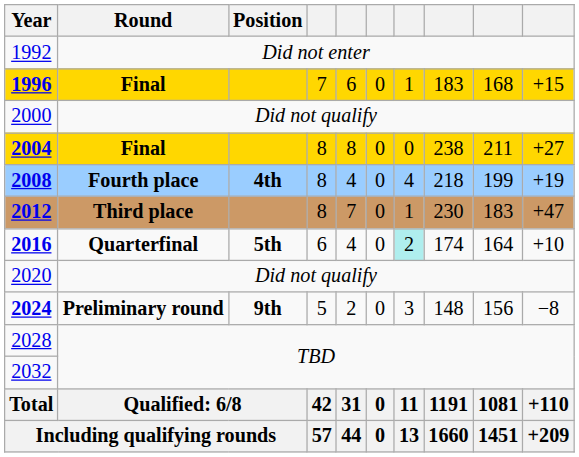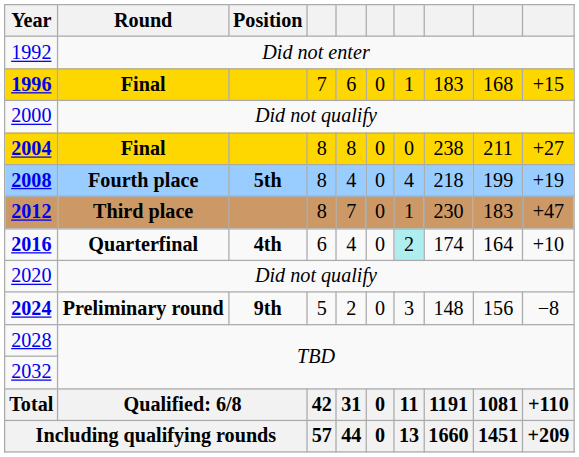2008 | Position: 4th -> 5th
2016 | Position: 5th -> 4th
